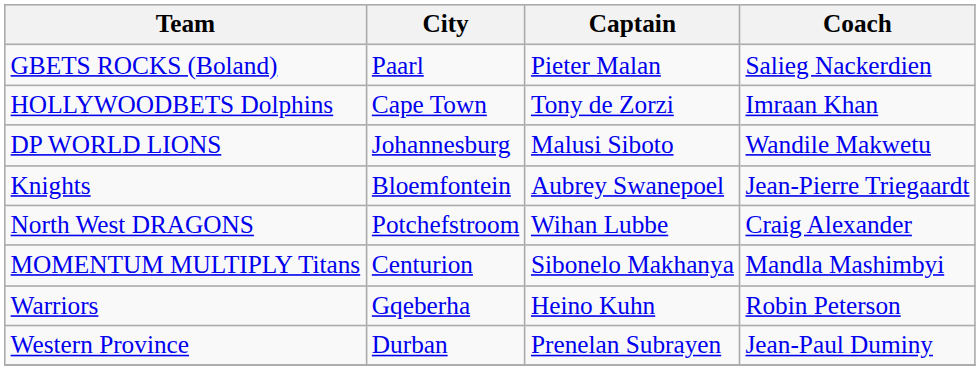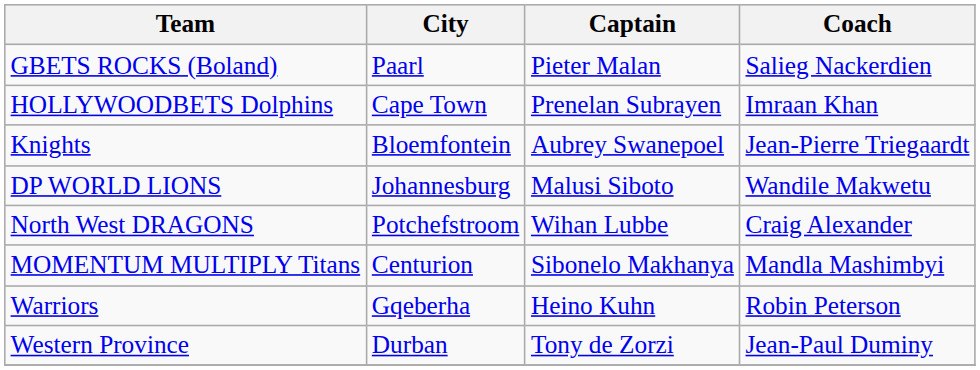HOLLYWOODBETS Dolphins | Captain: Tony de Zorzi -> Prenelan Subrayen
rows swapped: DP WORLD LIONS <-> Knights
Western Province | Captain: Prenelan Subrayen -> Tony de Zorzi
